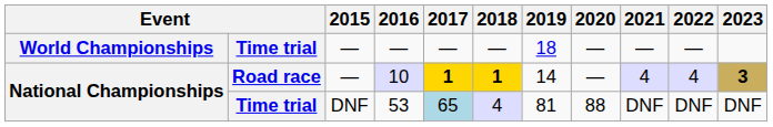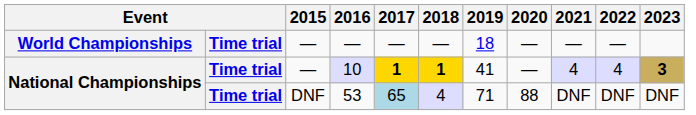10 | column 2: Road race -> Time trial
10 | 2019: 14 -> 41
53 | 2019: 81 -> 71
